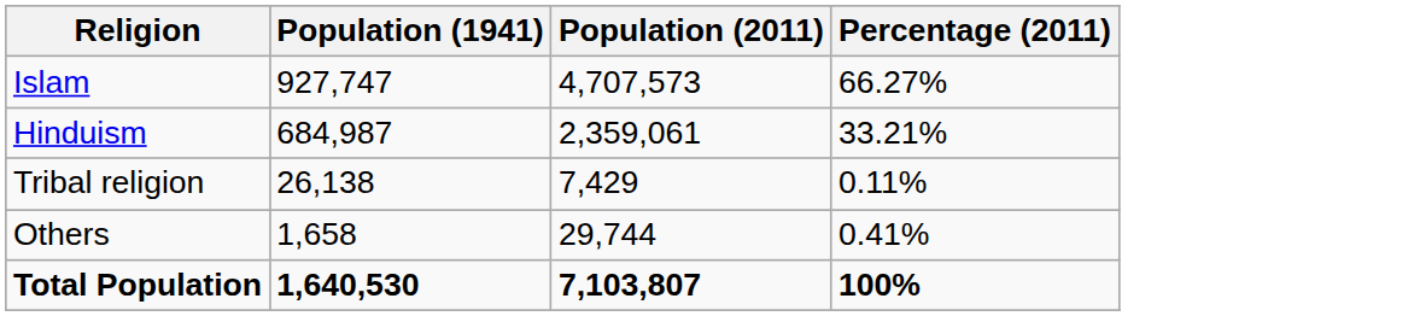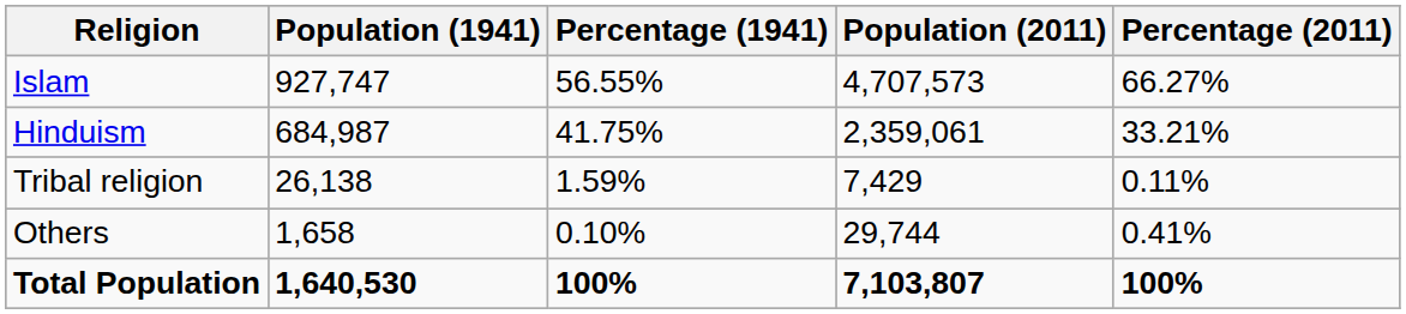+ column: Percentage (1941) | 56.55% | 41.75% | 1.59% | 0.10% | 100%
